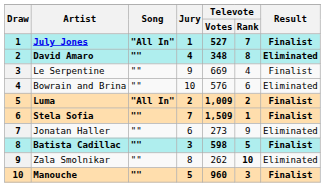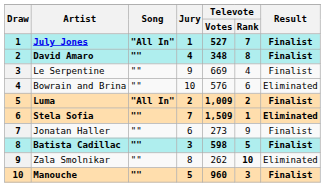David Amaro | Result: Eliminated -> Finalist
Stela Sofia | Result: Finalist -> Eliminated
Jonatan Haller | Result: Eliminated -> Finalist
